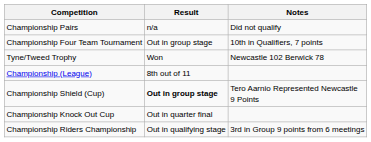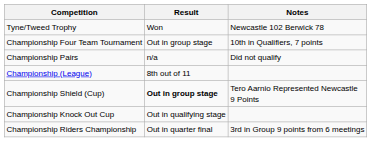rows swapped: Tyne/Tweed Trophy <-> Championship Pairs
Championship Knock Out Cup | Result: Out in quarter final -> Out in qualifying stage
Championship Riders Championship | Result: Out in qualifying stage -> Out in quarter final
